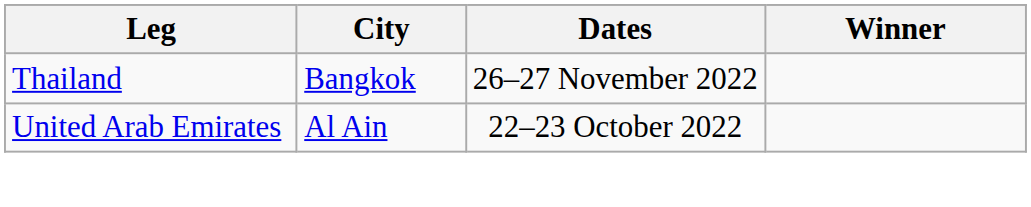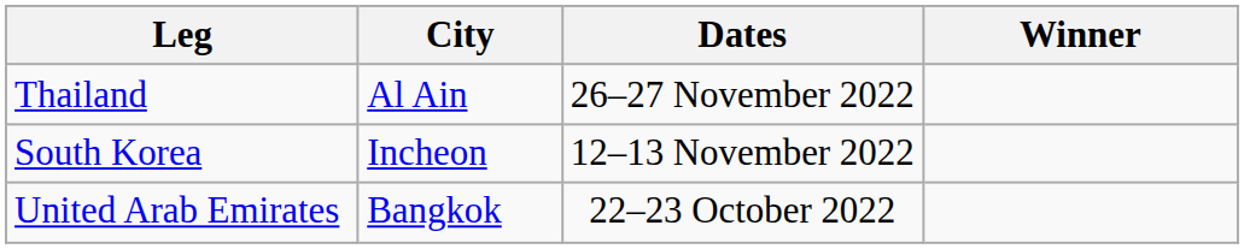Thailand | City: Bangkok -> Al Ain
+ row: South Korea | Incheon | 12–13 November 2022
United Arab Emirates | City: Al Ain -> Bangkok
